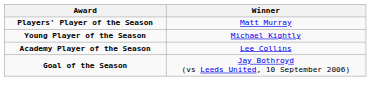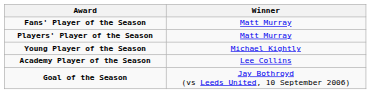+ row: Fans' Player of the Season | Matt Murray
